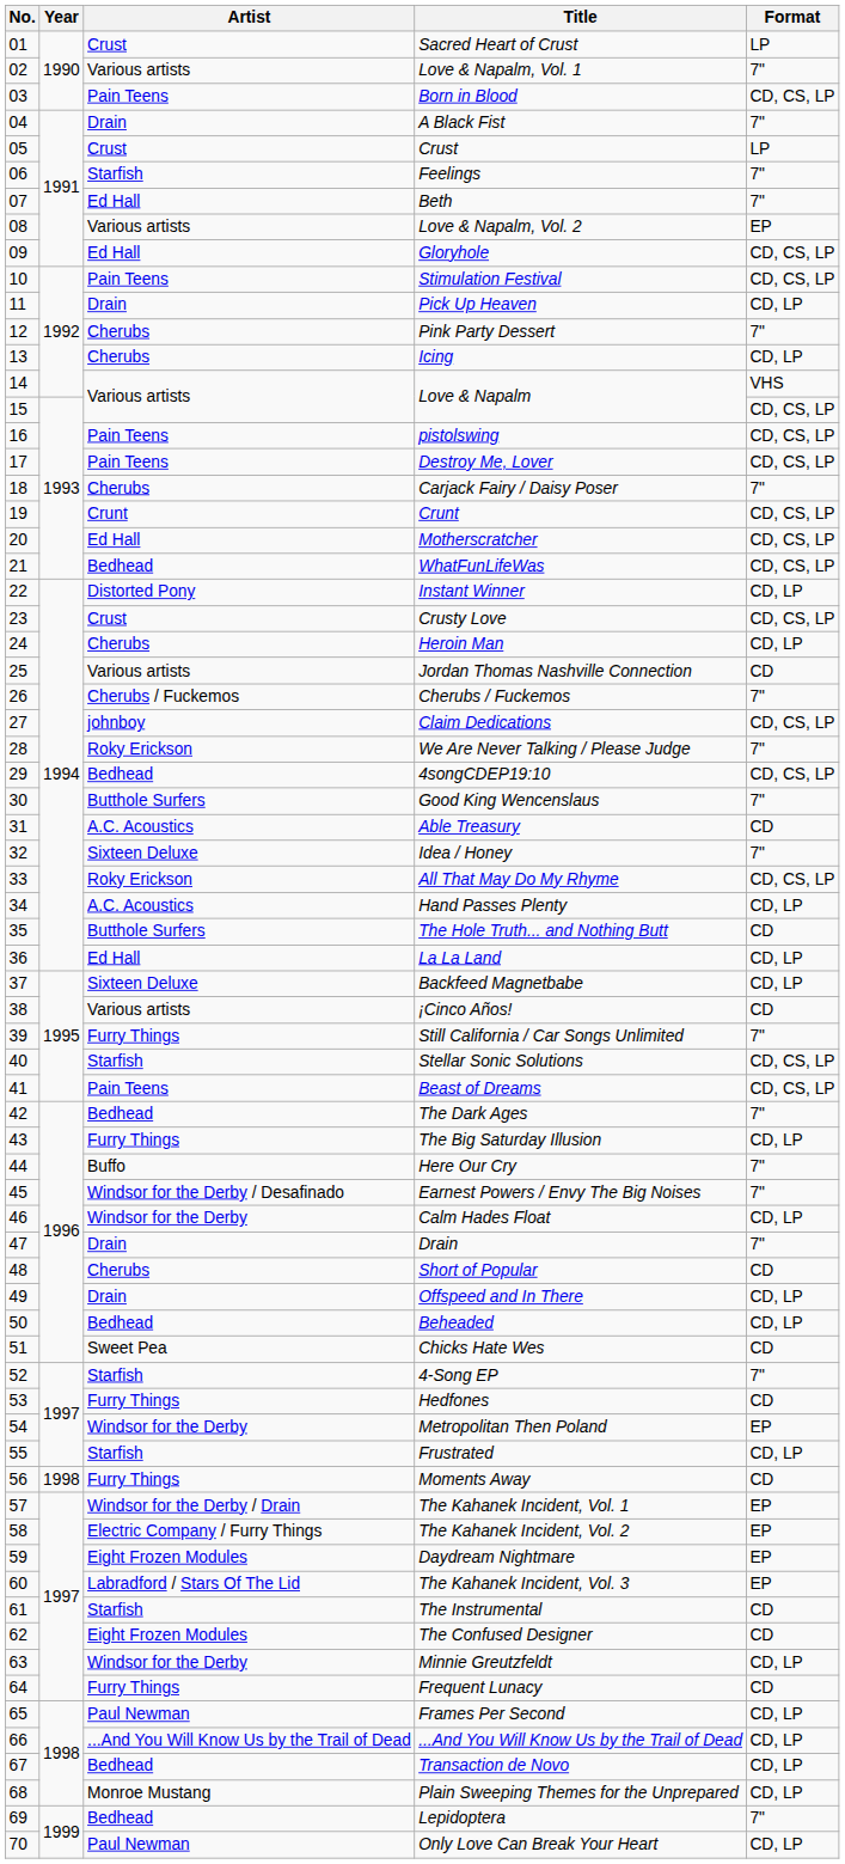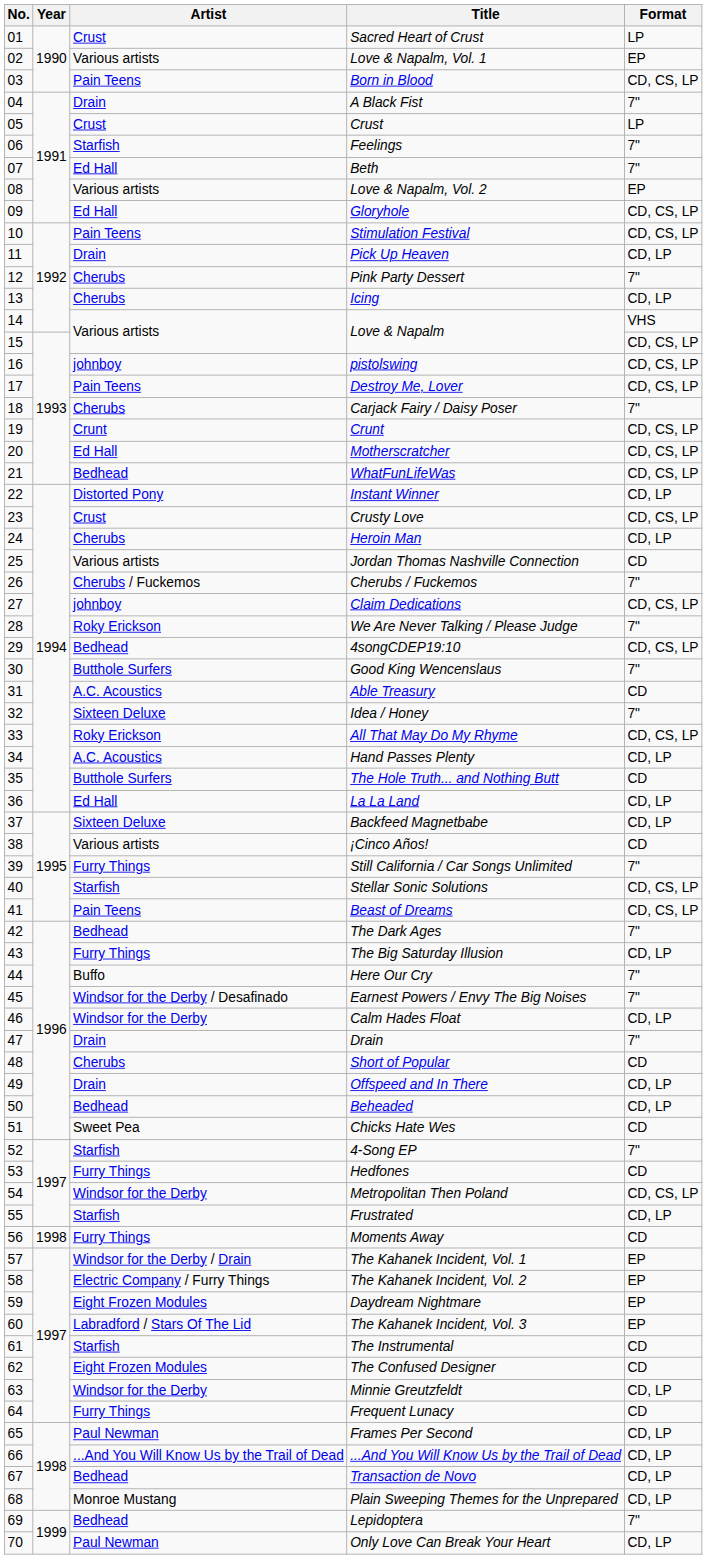Love & Napalm, Vol. 1 | Format: 7" -> EP
pistolswing | Artist: Pain Teens -> johnboy
Metropolitan Then Poland | Format: EP -> CD, CS, LP
